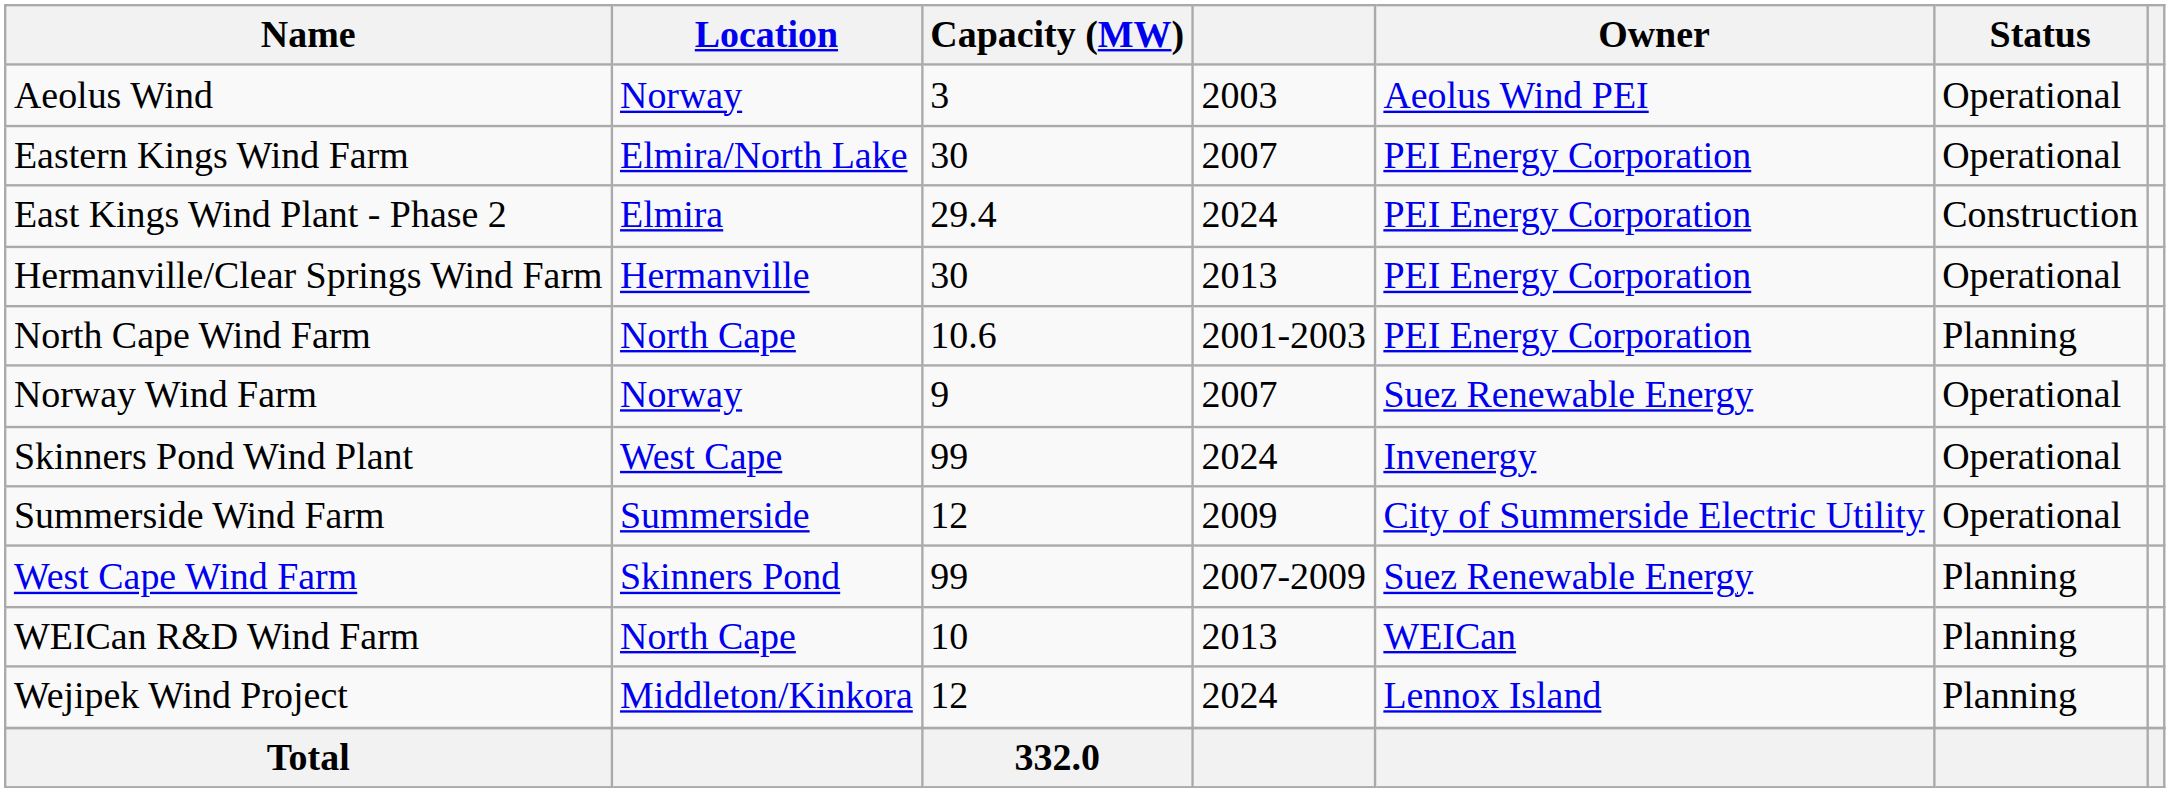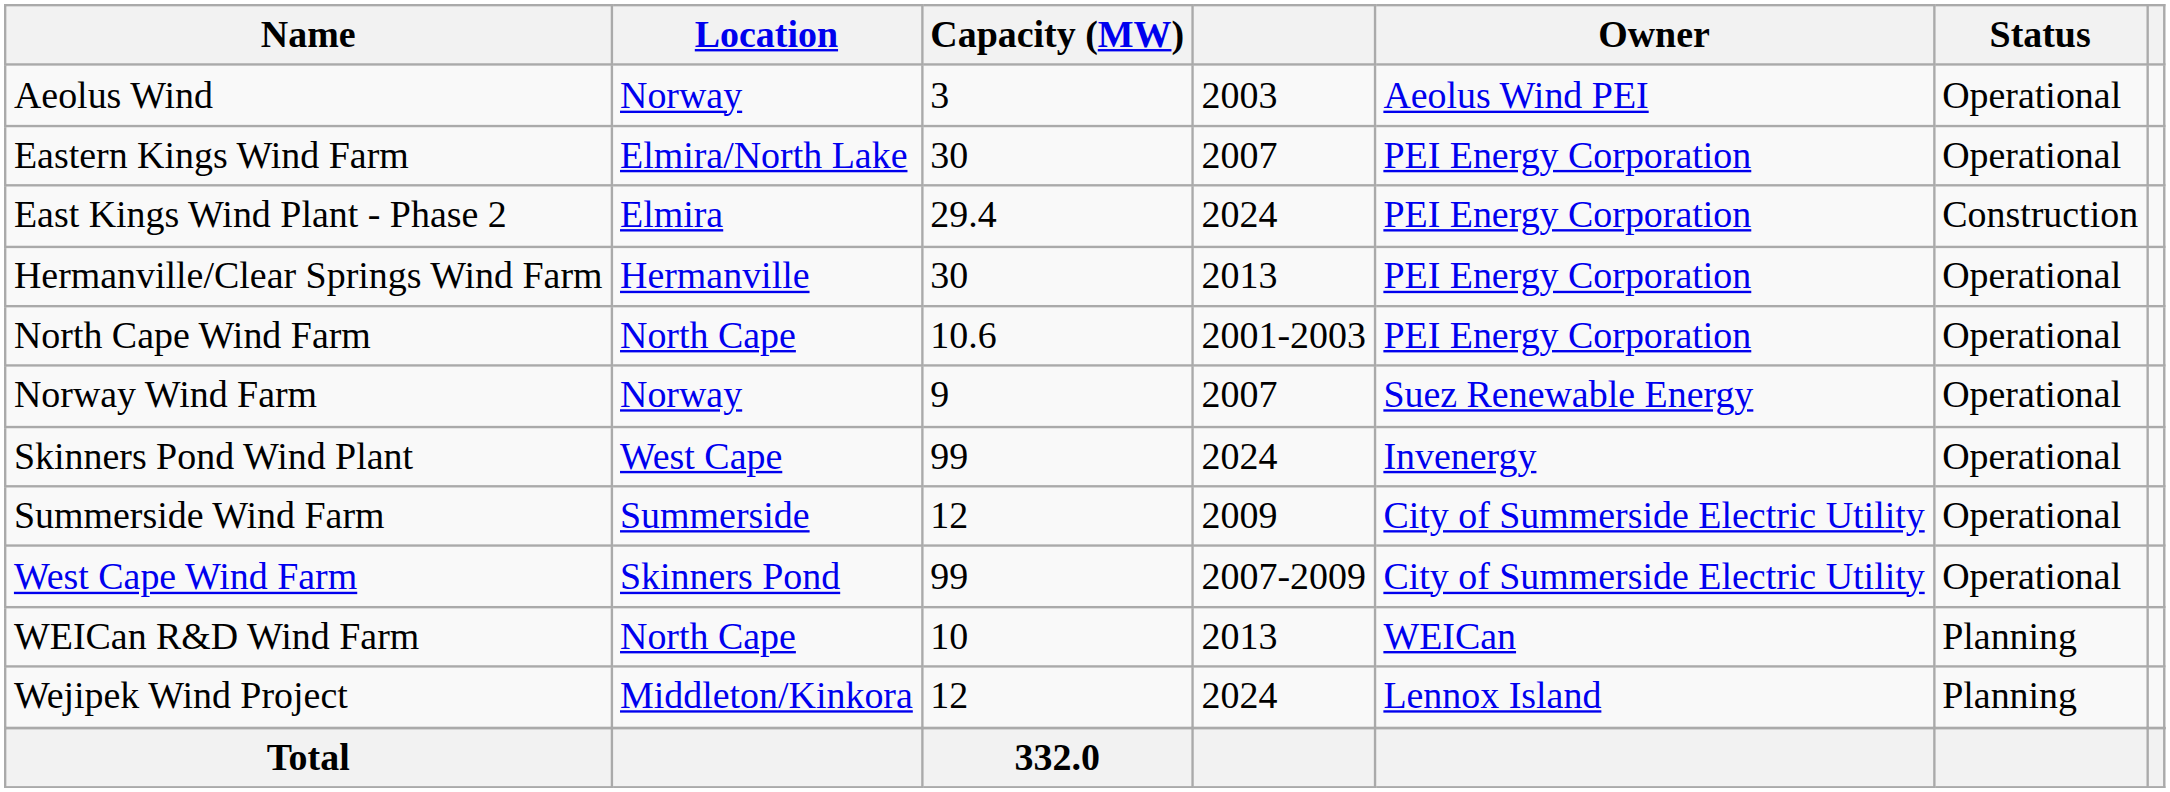North Cape Wind Farm | Status: Planning -> Operational
West Cape Wind Farm | Owner: Suez Renewable Energy -> City of Summerside Electric Utility
West Cape Wind Farm | Status: Planning -> Operational
